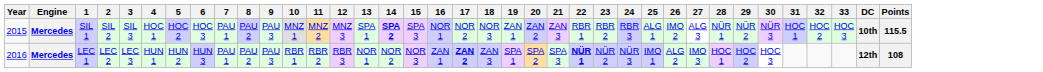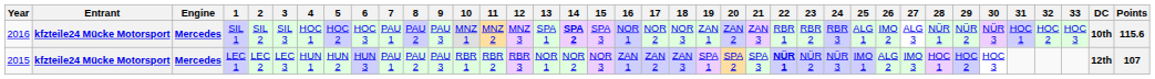+ column: Entrant | kfzteile24 Mücke Motorsport | kfzteile24 Mücke Motorsport
SIL 1 | Year: 2015 -> 2016
SIL 1 | Points: 115.5 -> 115.6
LEC 1 | Year: 2016 -> 2015
LEC 1 | 17: bold -> normal
LEC 1 | Points: 108 -> 107
